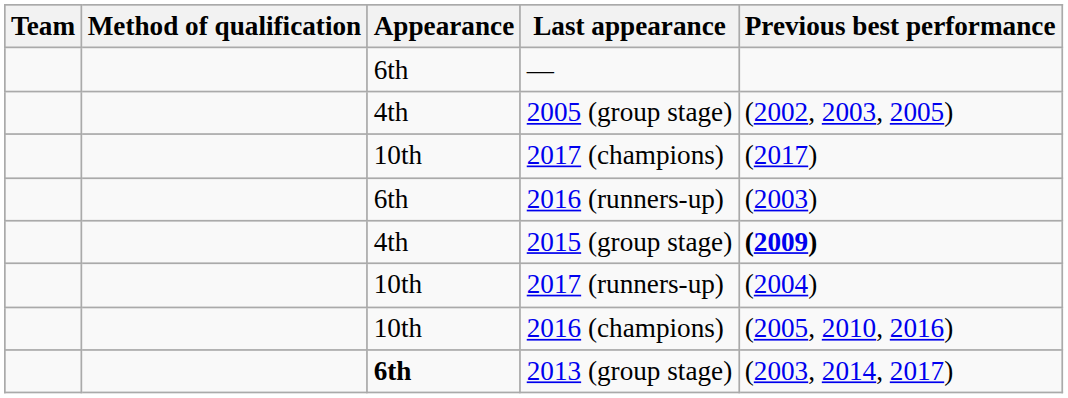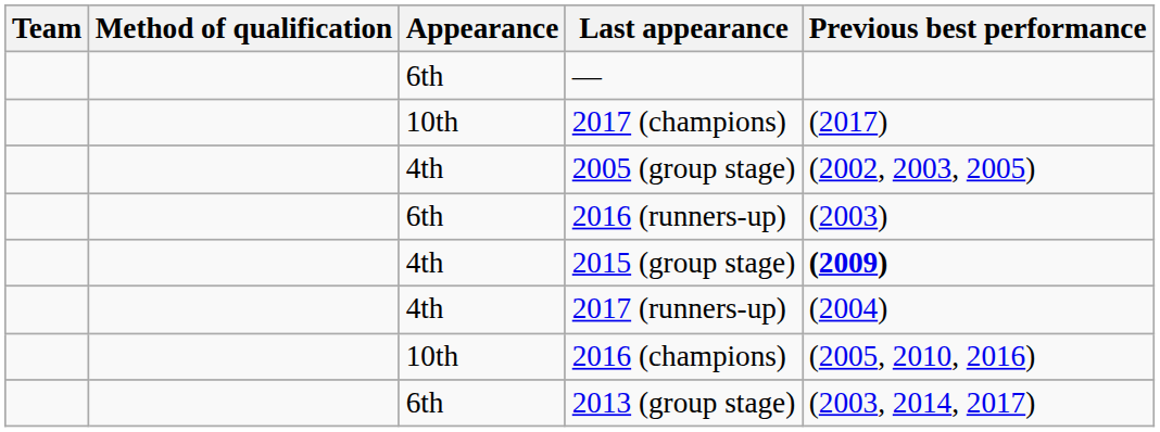rows swapped: 2005 (group stage) <-> 2017 (champions)
2017 (runners-up) | Appearance: 10th -> 4th
2013 (group stage) | Appearance: bold -> normal
